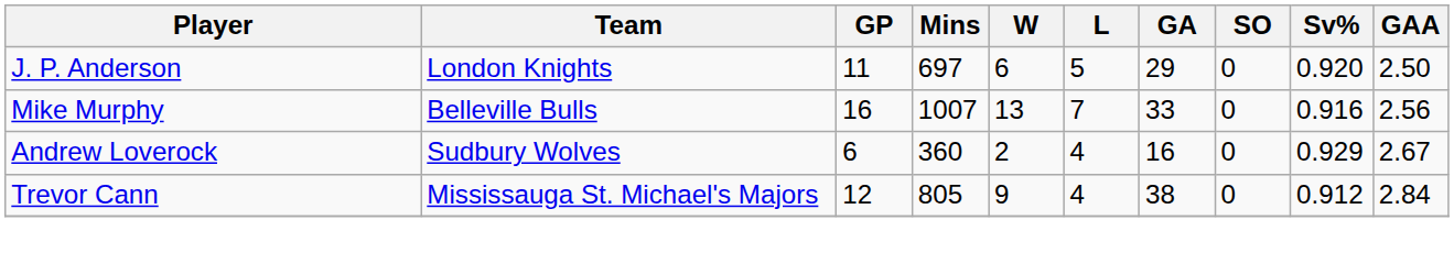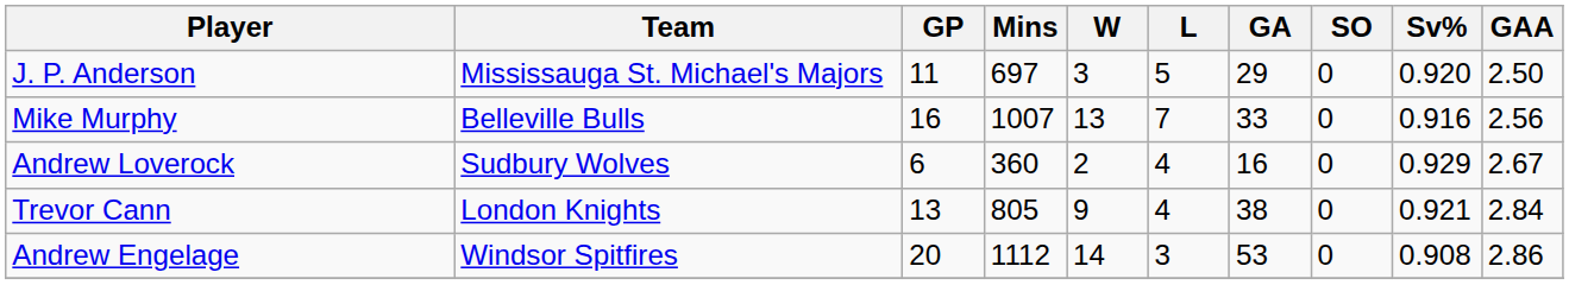J. P. Anderson | Team: London Knights -> Mississauga St. Michael's Majors
J. P. Anderson | W: 6 -> 3
Trevor Cann | Team: Mississauga St. Michael's Majors -> London Knights
Trevor Cann | GP: 12 -> 13
Trevor Cann | Sv%: 0.912 -> 0.921
+ row: Andrew Engelage | Windsor Spitfires | 20 | 1112 | 14 | 3 | 53 | 0 | 0.908 | 2.86
